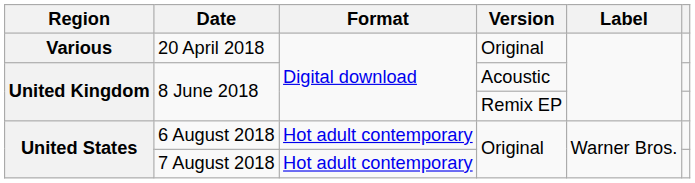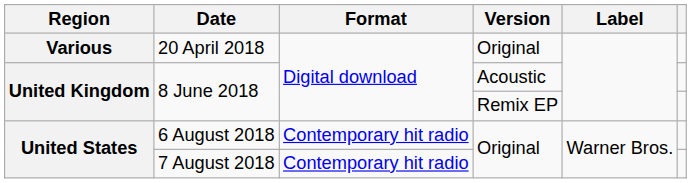6 August 2018 | Format: Hot adult contemporary -> Contemporary hit radio
7 August 2018 | Format: Hot adult contemporary -> Contemporary hit radio
